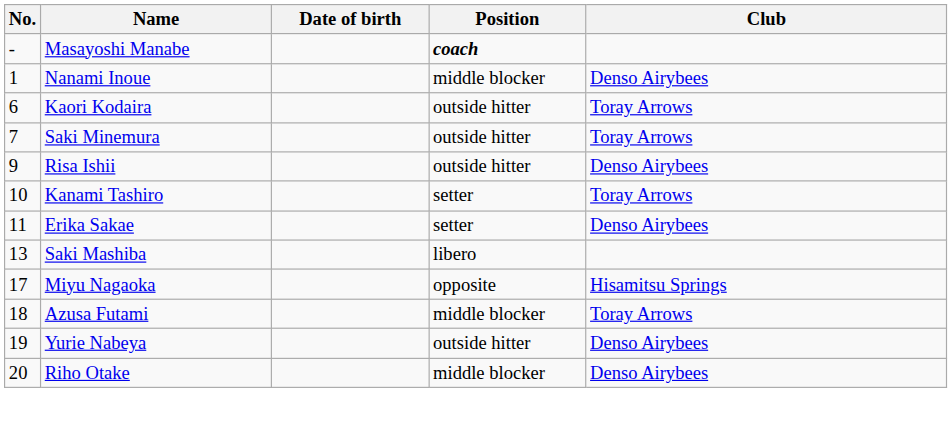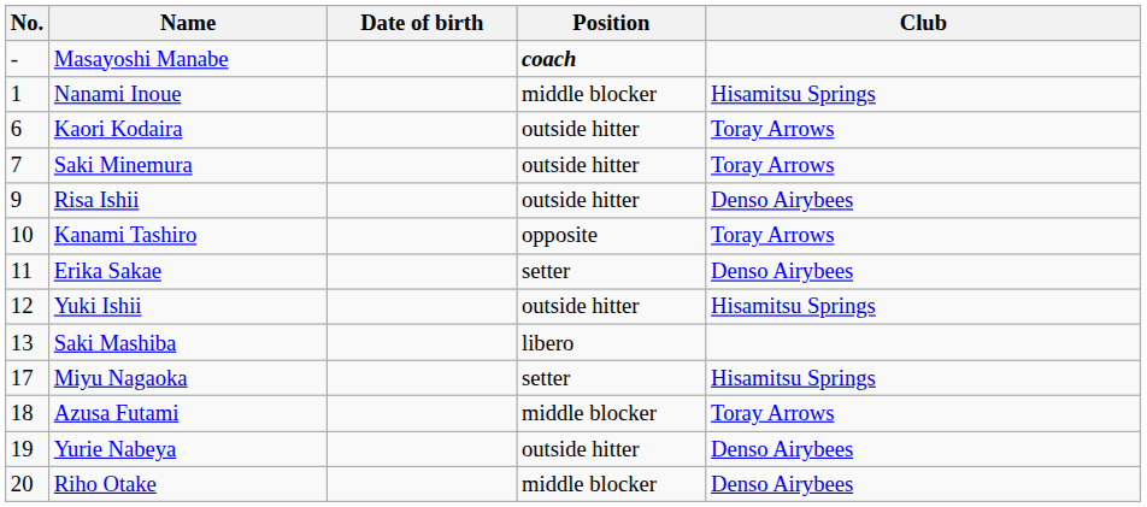Nanami Inoue | Club: Denso Airybees -> Hisamitsu Springs
Kanami Tashiro | Position: setter -> opposite
+ row: 12 | Yuki Ishii | outside hitter | Hisamitsu Springs
Miyu Nagaoka | Position: opposite -> setter
